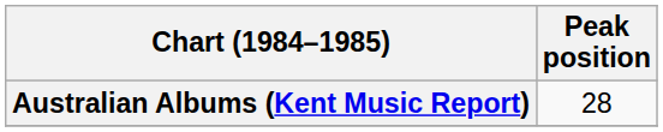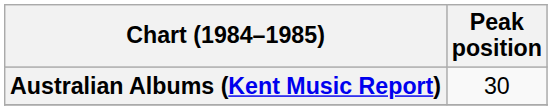Australian Albums (Kent Music Report) | Peak position: 28 -> 30
